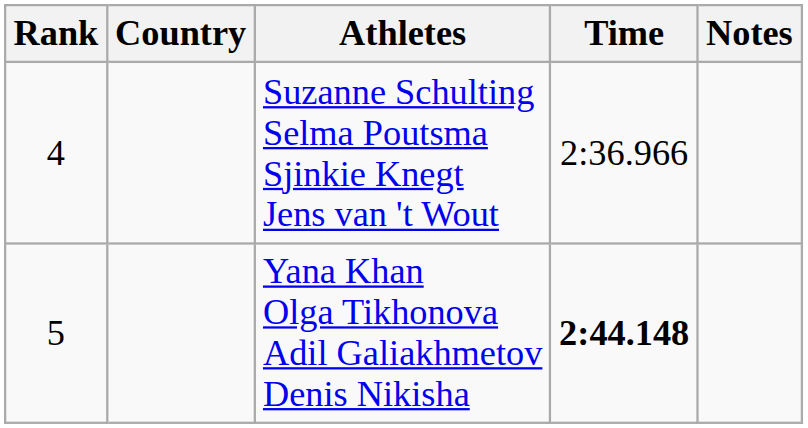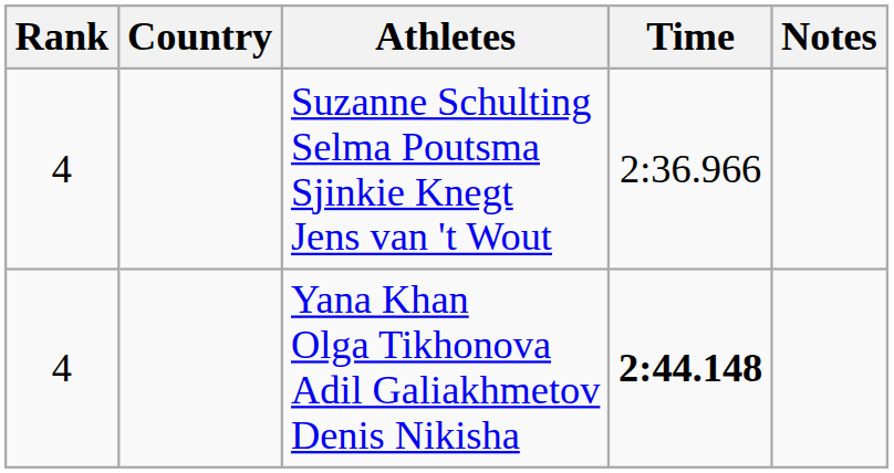Yana Khan Olga Tikhonova Adil Galiakhmetov Denis Nikisha | Rank: 5 -> 4
